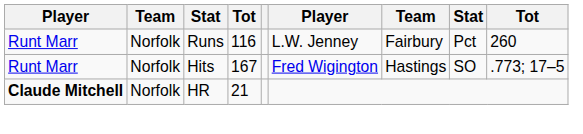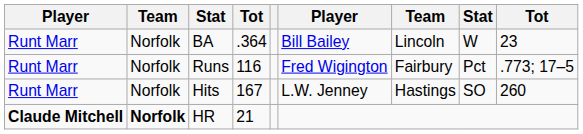+ row: Runt Marr | Norfolk | BA | .364 | Bill Bailey | Lincoln | W | 23
Runs | column 6: L.W. Jenney -> Fred Wigington
Runs | column 9: 260 -> .773; 17–5
Hits | column 6: Fred Wigington -> L.W. Jenney
Hits | column 9: .773; 17–5 -> 260
HR | column 2: normal -> bold
